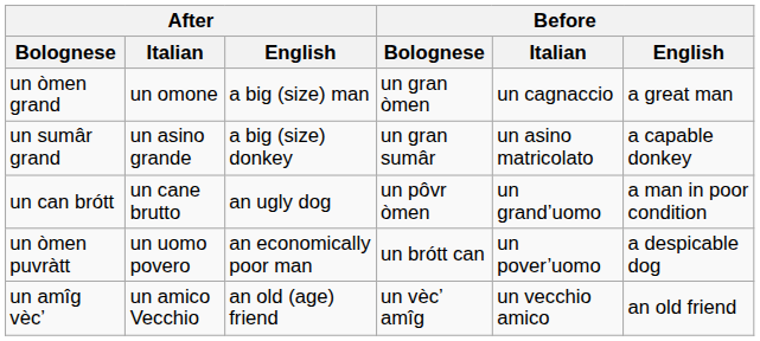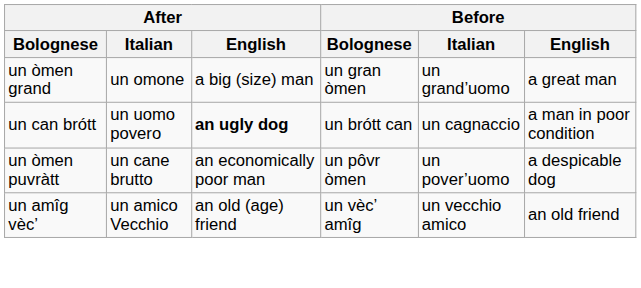un òmen grand | Before / Italian: un cagnaccio -> un grand’uomo
- row: un sumâr grand | un asino grande | a big (size) donkey | un gran sumâr | un asino matricolato | a capable donkey
un can brótt | After / Italian: un cane brutto -> un uomo povero
un can brótt | After / English: normal -> bold
un can brótt | Before / Bolognese: un pôvr òmen -> un brótt can
un can brótt | Before / Italian: un grand’uomo -> un cagnaccio
un òmen puvràtt | After / Italian: un uomo povero -> un cane brutto
un òmen puvràtt | Before / Bolognese: un brótt can -> un pôvr òmen
